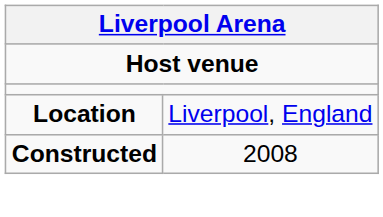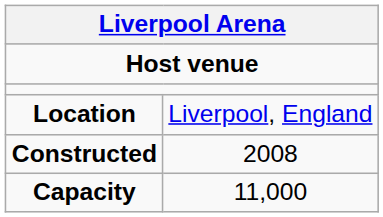+ row: Capacity | 11,000
